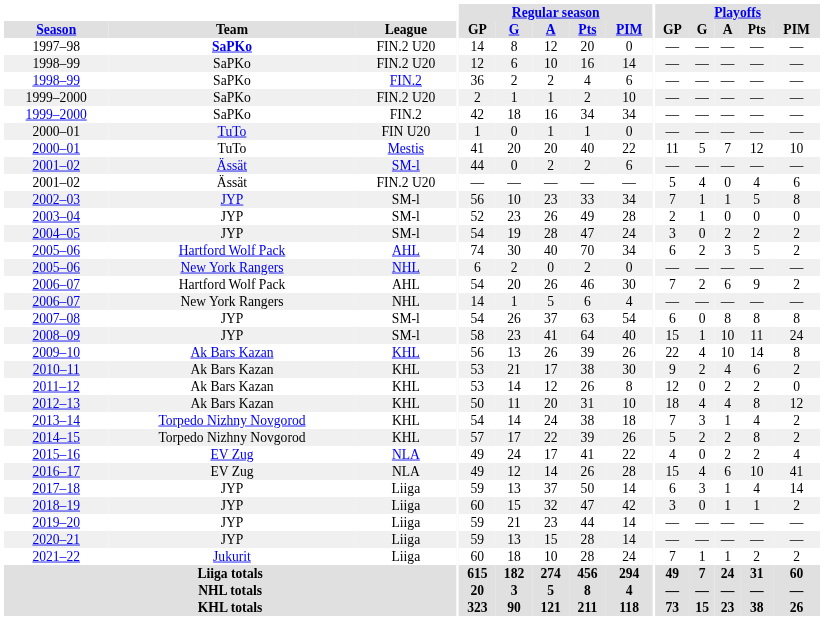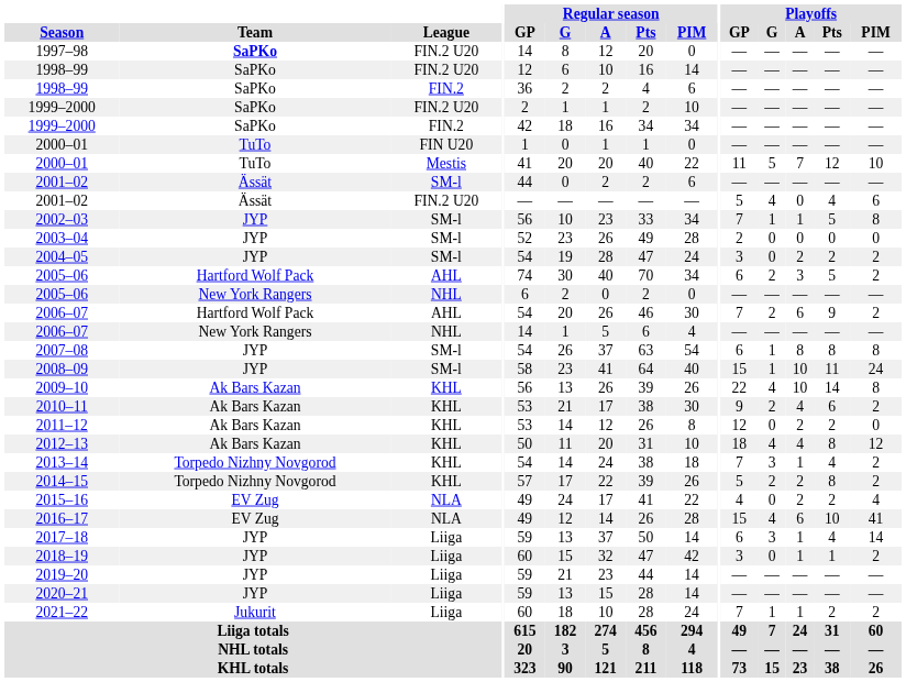2003–04 | Playoffs / G: 1 -> 0
2007–08 | Playoffs / G: 0 -> 1
